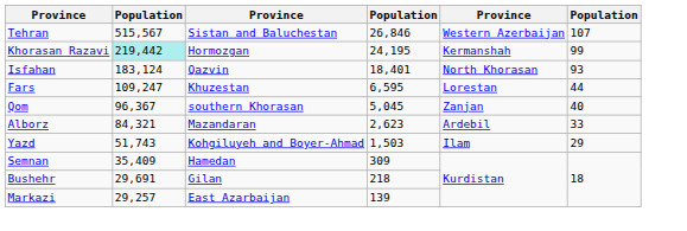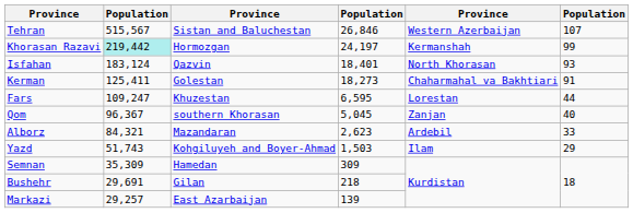Khorasan Razavi | column 4: 24,195 -> 24,197
+ row: Kerman | 125,411 | Golestan | 18,273 | Chaharmahal va Bakhtiari | 91
Semnan | column 2: 35,409 -> 35,309
